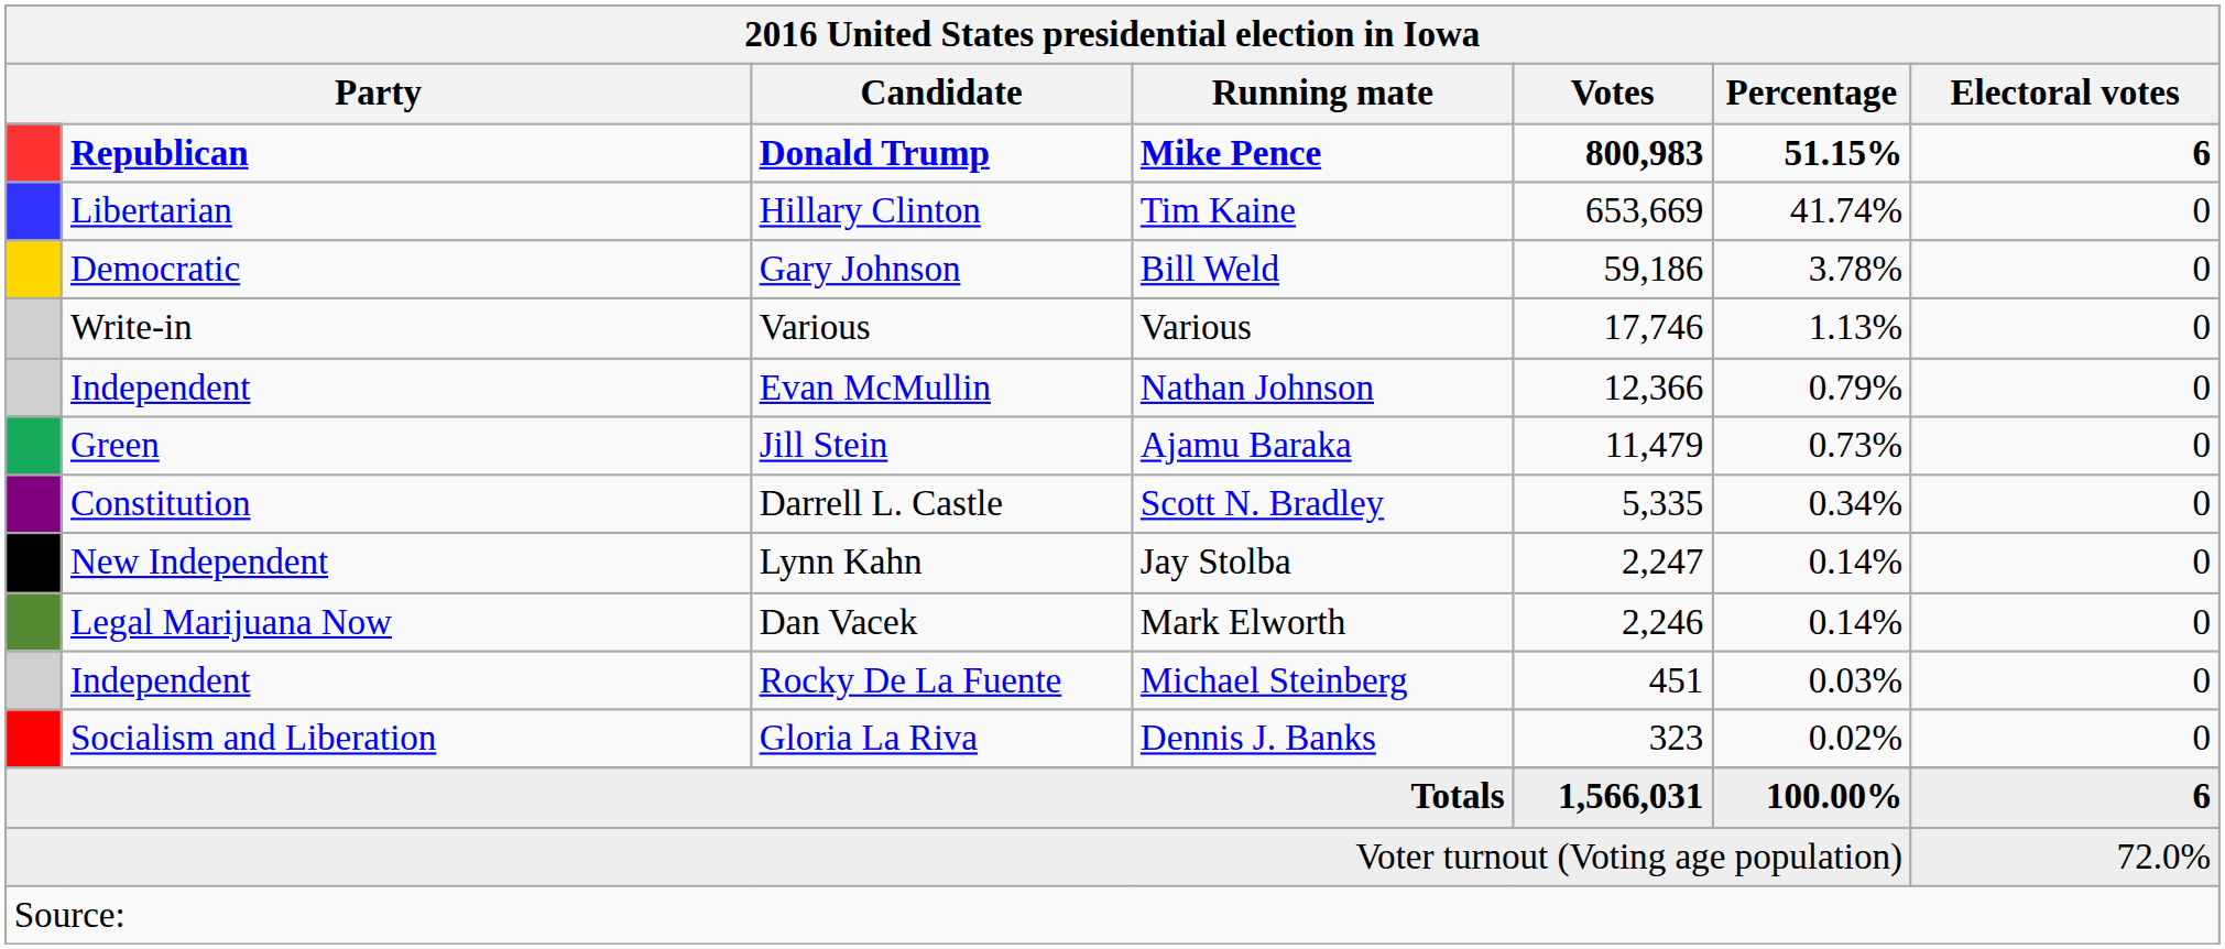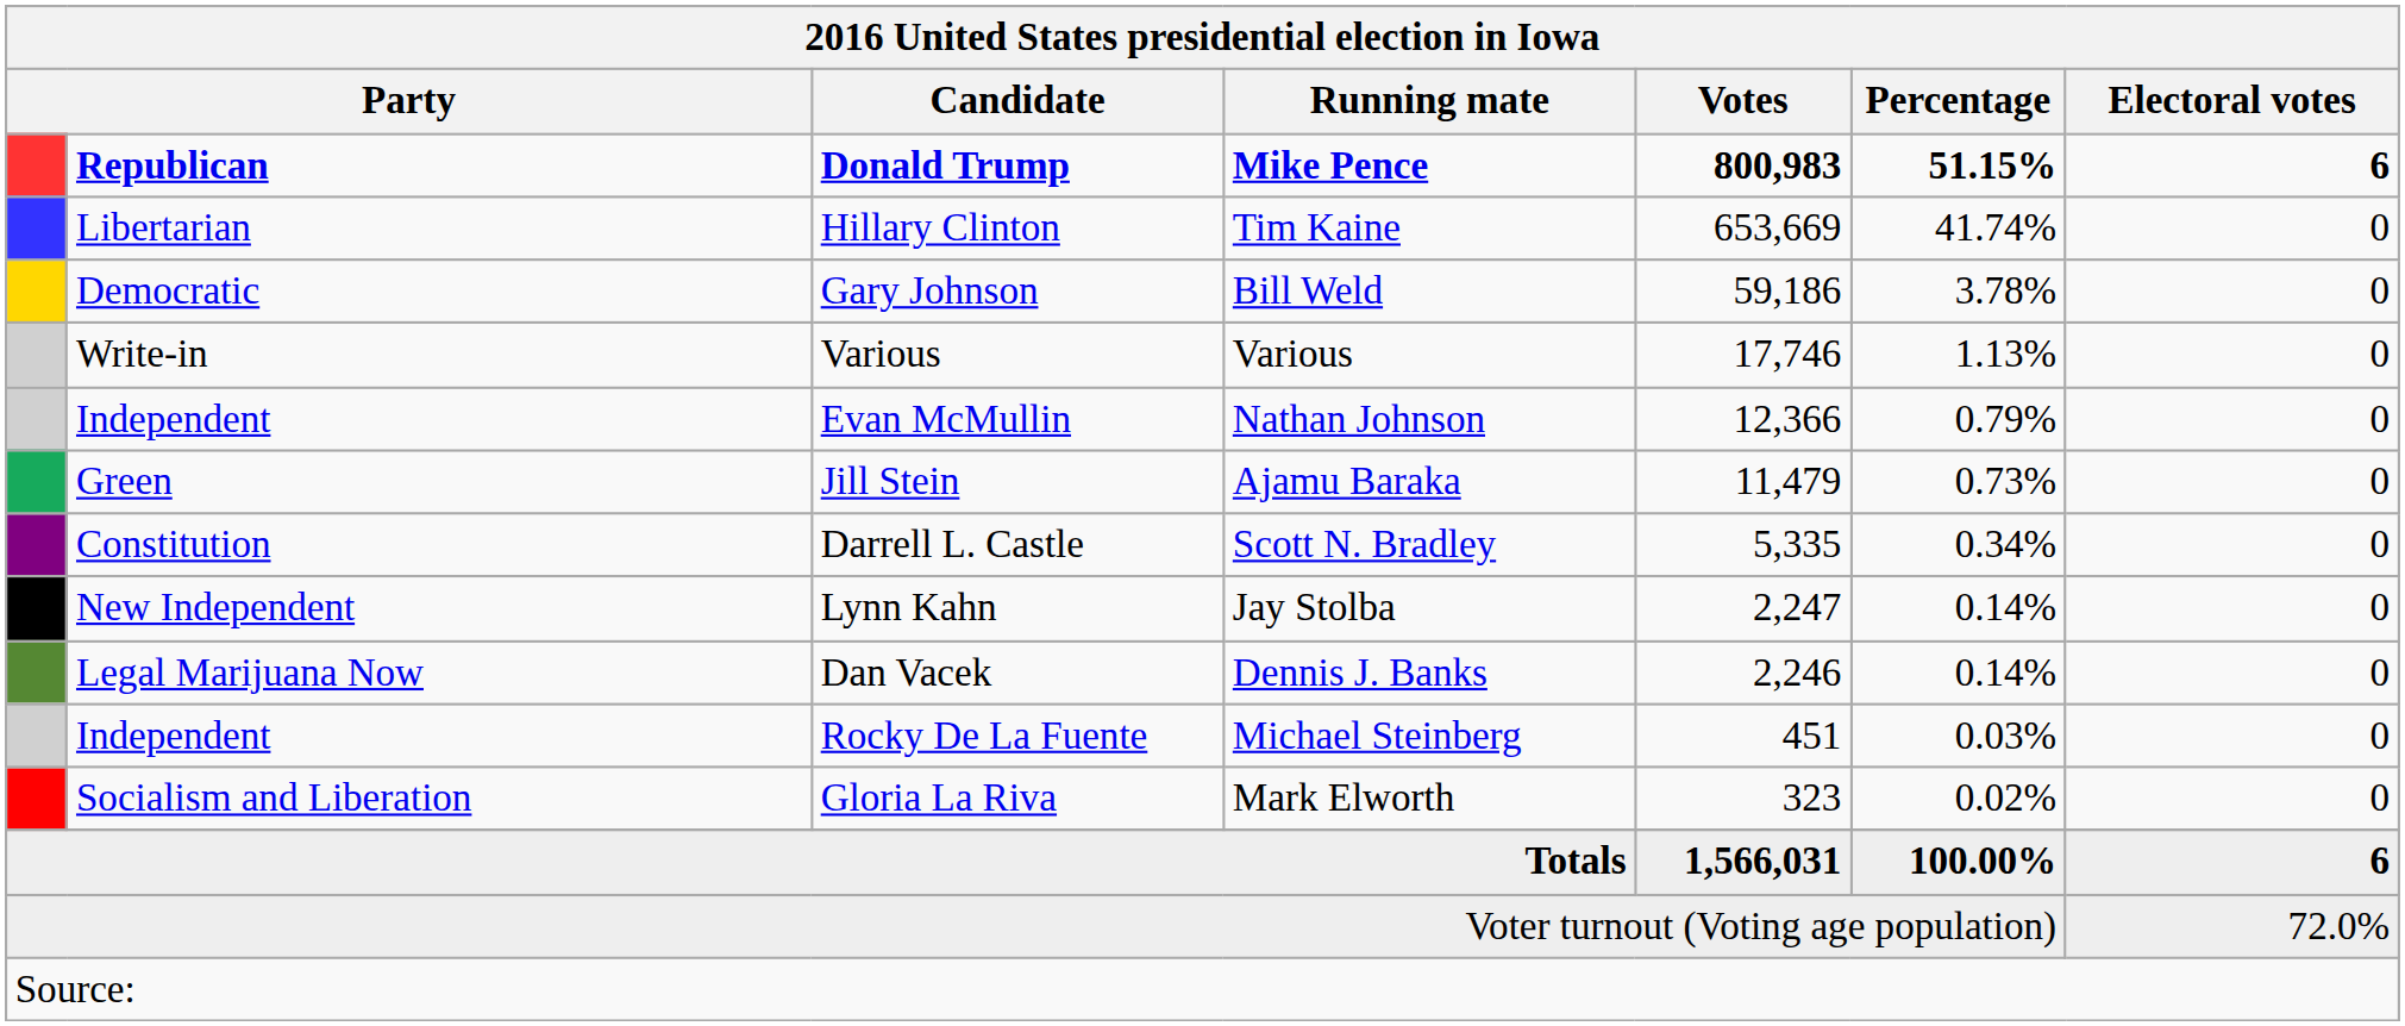Dan Vacek | Running mate: Mark Elworth -> Dennis J. Banks
Gloria La Riva | Running mate: Dennis J. Banks -> Mark Elworth
